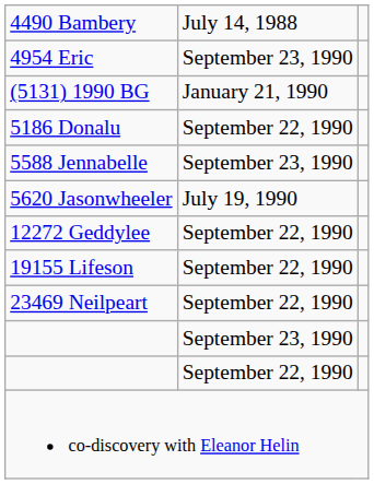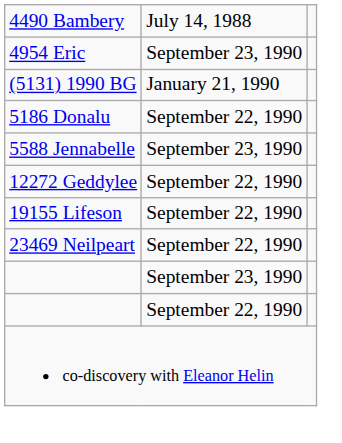- row: 5620 Jasonwheeler | July 19, 1990
